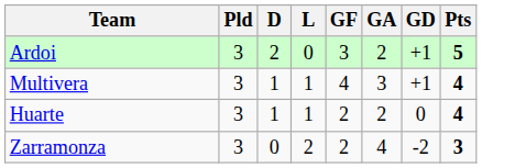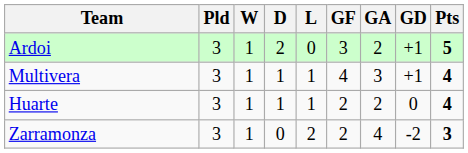+ column: W | 1 | 1 | 1 | 1
